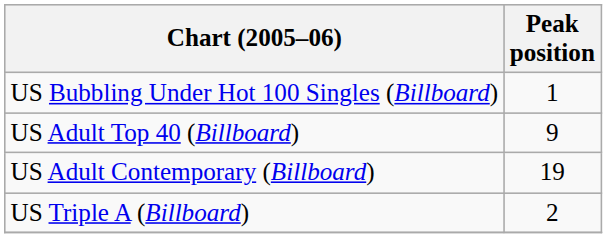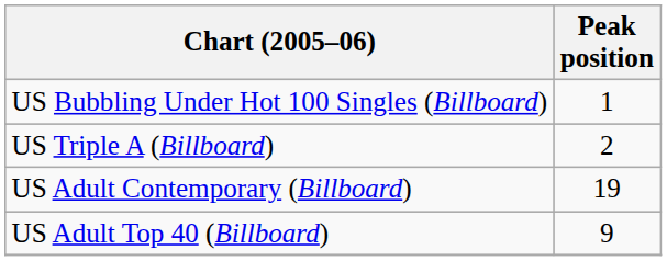rows swapped: US Adult Top 40 (Billboard) <-> US Triple A (Billboard)
